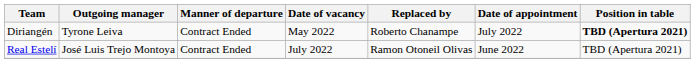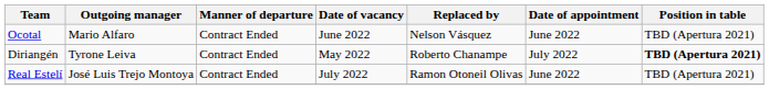+ row: Ocotal | Mario Alfaro | Contract Ended | June 2022 | Nelson Vásquez | June 2022 | TBD (Apertura 2021)
